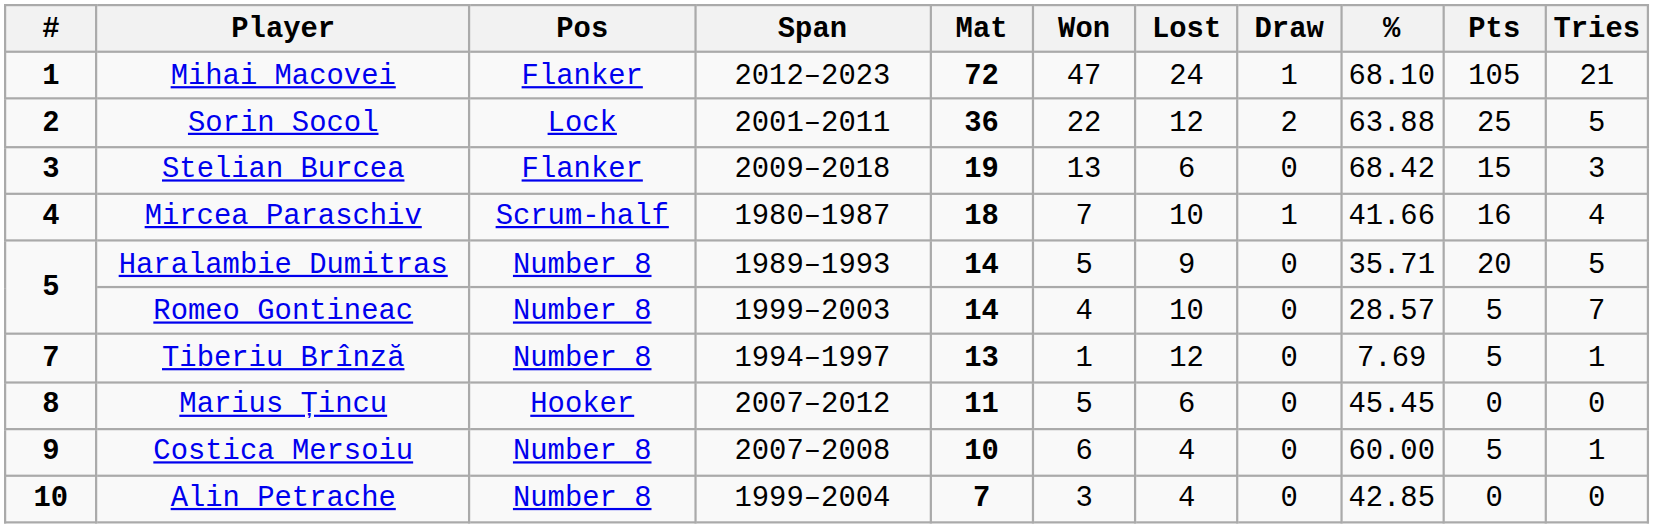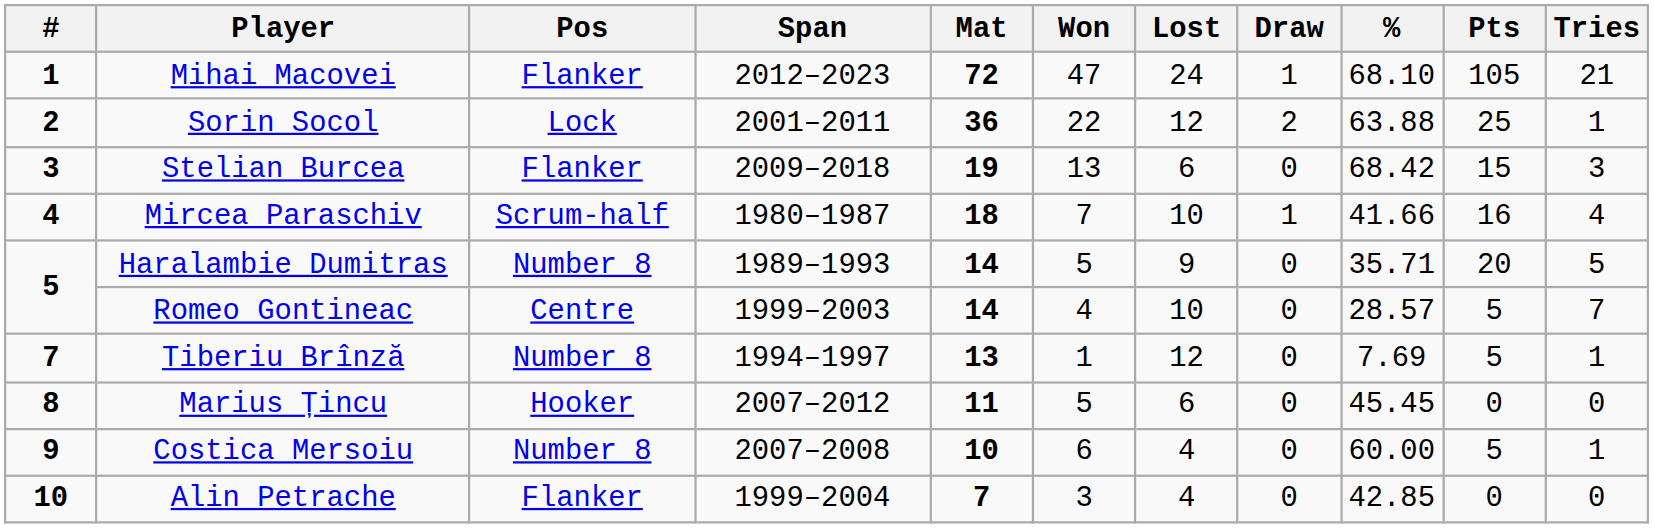Sorin Socol | Tries: 5 -> 1
Romeo Gontineac | Pos: Number 8 -> Centre
Alin Petrache | Pos: Number 8 -> Flanker
